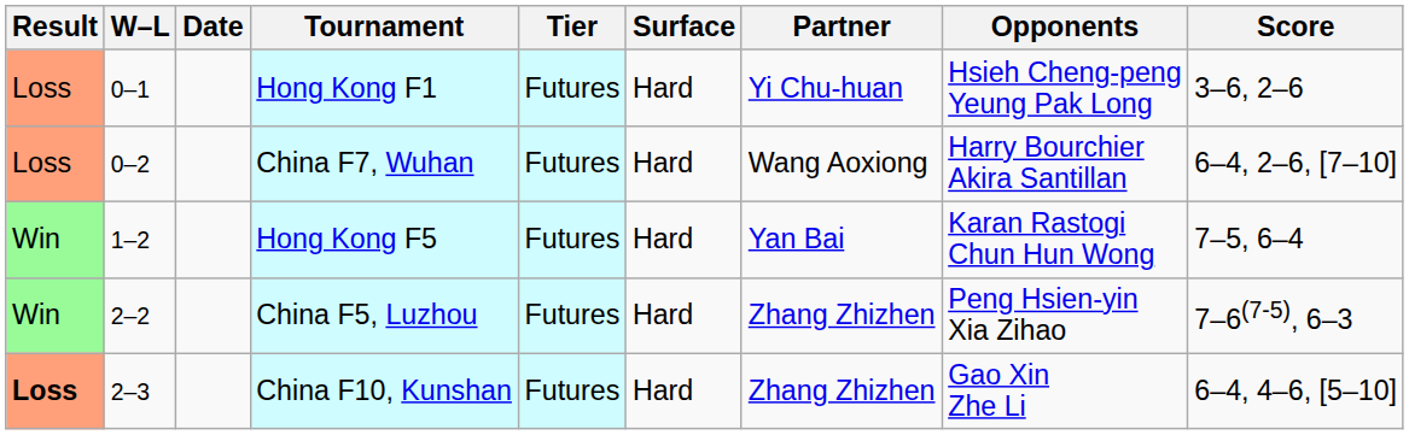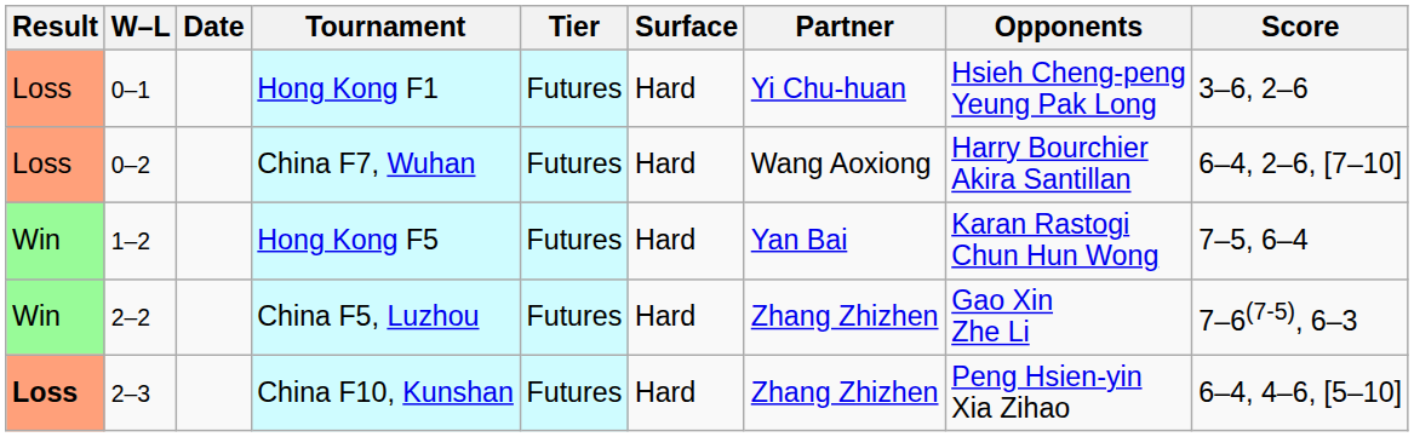China F5, Luzhou | Opponents: Peng Hsien-yin Xia Zihao -> Gao Xin Zhe Li
China F10, Kunshan | Opponents: Gao Xin Zhe Li -> Peng Hsien-yin Xia Zihao
